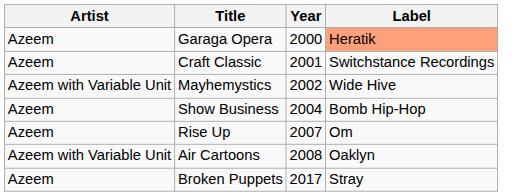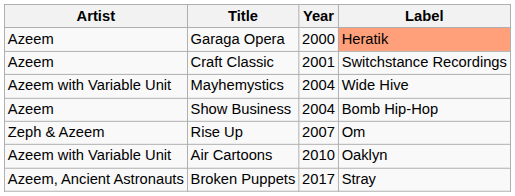Mayhemystics | Year: 2002 -> 2004
Rise Up | Artist: Azeem -> Zeph & Azeem
Air Cartoons | Year: 2008 -> 2010
Broken Puppets | Artist: Azeem -> Azeem, Ancient Astronauts
